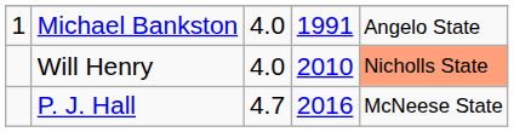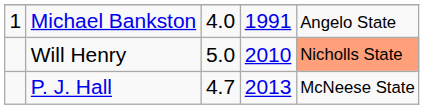Will Henry | column 3: 4.0 -> 5.0
P. J. Hall | column 4: 2016 -> 2013
